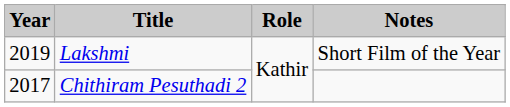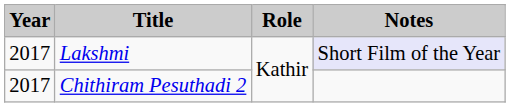Lakshmi | Year: 2019 -> 2017
Lakshmi | Notes: no background -> lavender background
